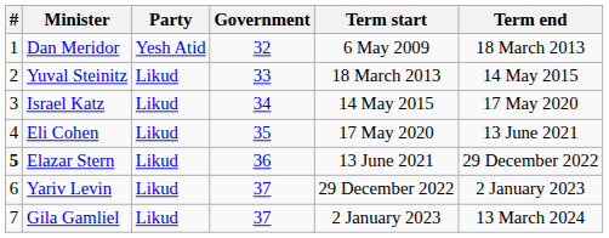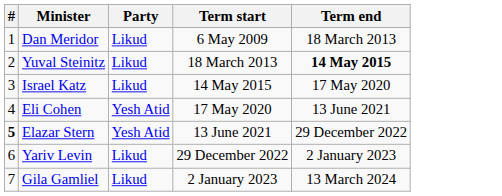- column: Government | 32 | 33 | 34 | 35 | 36 | 37 | 37
Dan Meridor | Party: Yesh Atid -> Likud
Yuval Steinitz | Term end: normal -> bold
Eli Cohen | Party: Likud -> Yesh Atid
Elazar Stern | Party: Likud -> Yesh Atid
